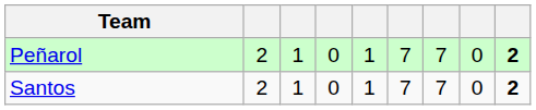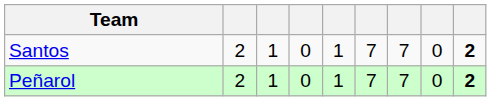rows swapped: Peñarol <-> Santos
